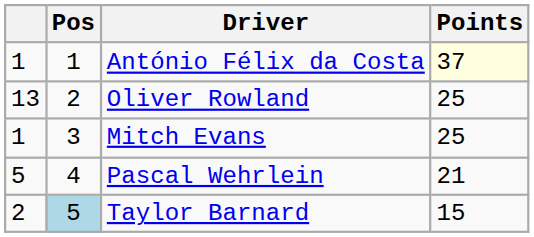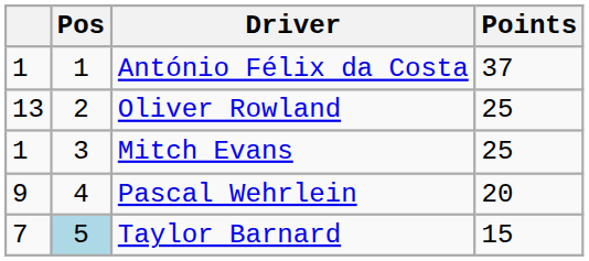António Félix da Costa | Points: lightyellow background -> no background
Pascal Wehrlein | column 1: 5 -> 9
Pascal Wehrlein | Points: 21 -> 20
Taylor Barnard | column 1: 2 -> 7
